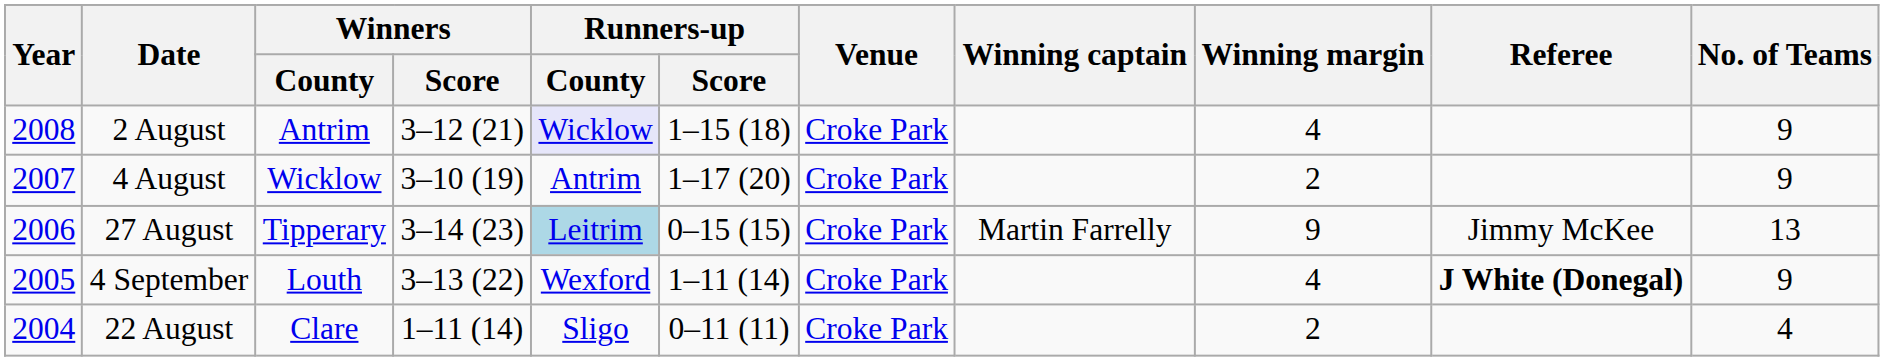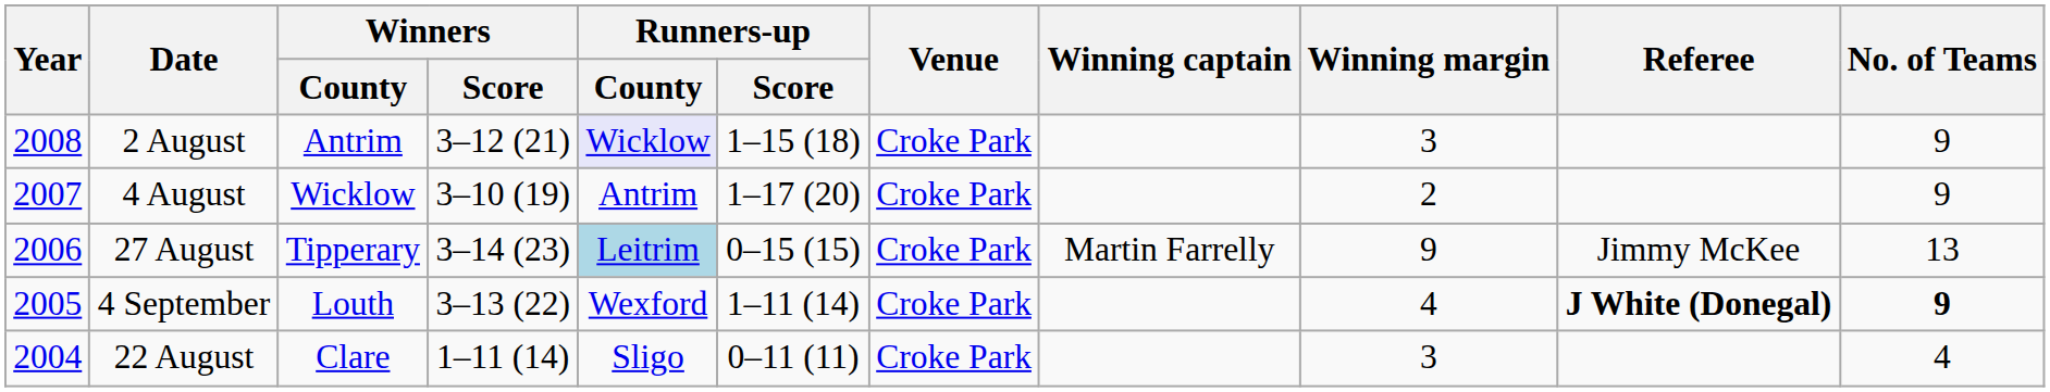2 August | Winning margin: 4 -> 3
4 September | No. of Teams: normal -> bold
22 August | Winning margin: 2 -> 3
